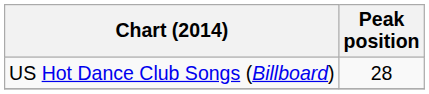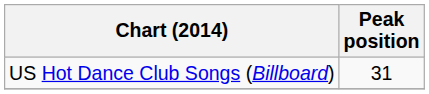US Hot Dance Club Songs (Billboard) | Peak position: 28 -> 31
